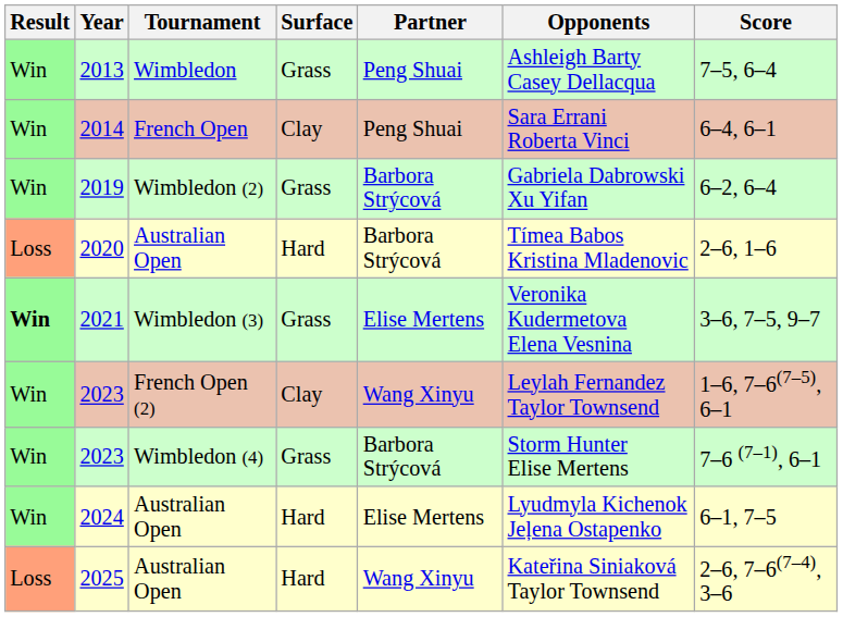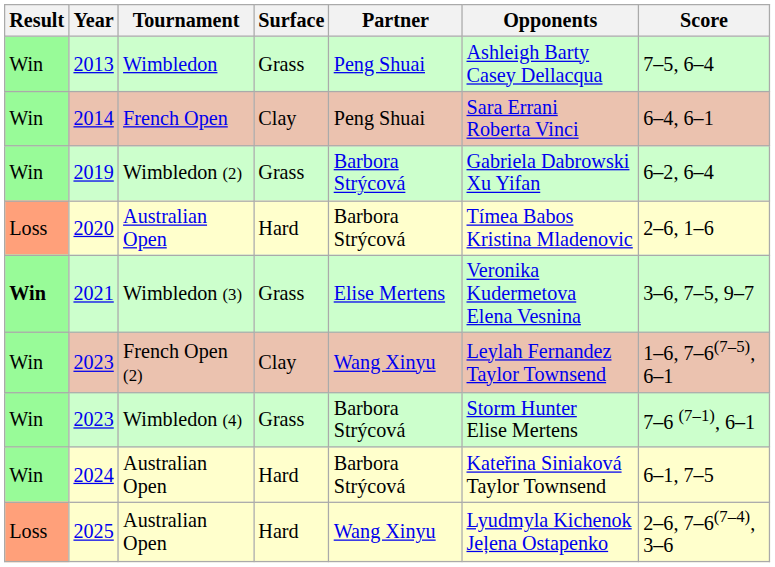2024 | Partner: Elise Mertens -> Barbora Strýcová
2024 | Opponents: Lyudmyla Kichenok Jeļena Ostapenko -> Kateřina Siniaková Taylor Townsend
2025 | Opponents: Kateřina Siniaková Taylor Townsend -> Lyudmyla Kichenok Jeļena Ostapenko
